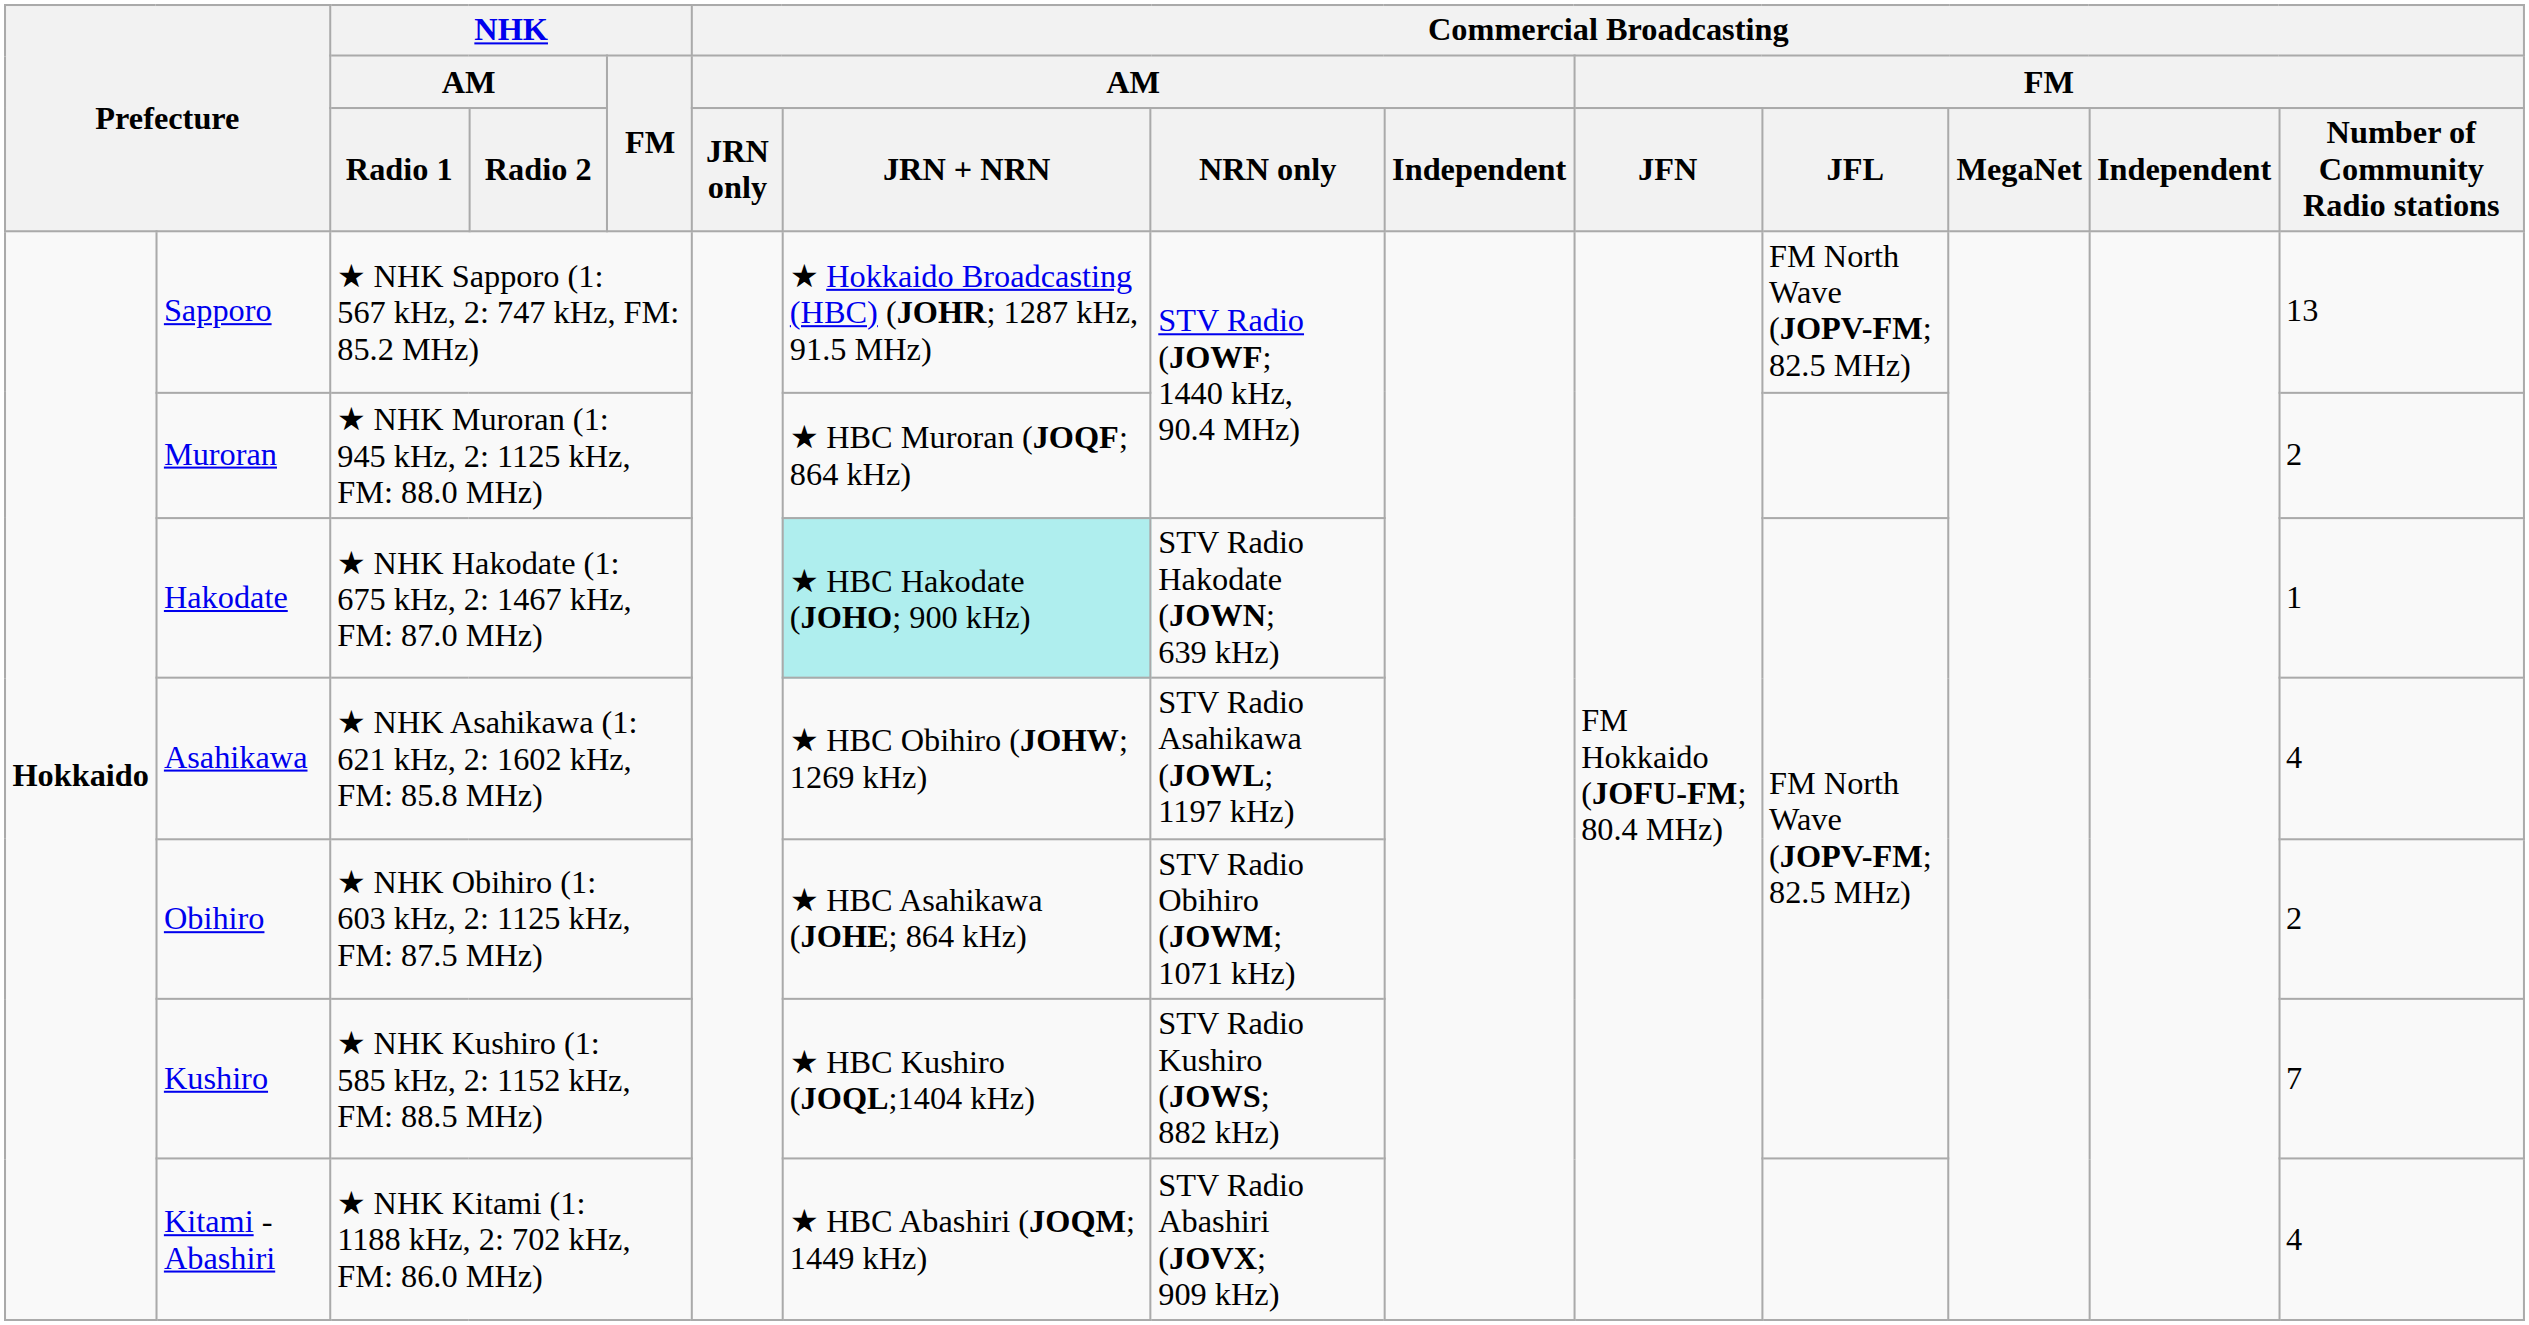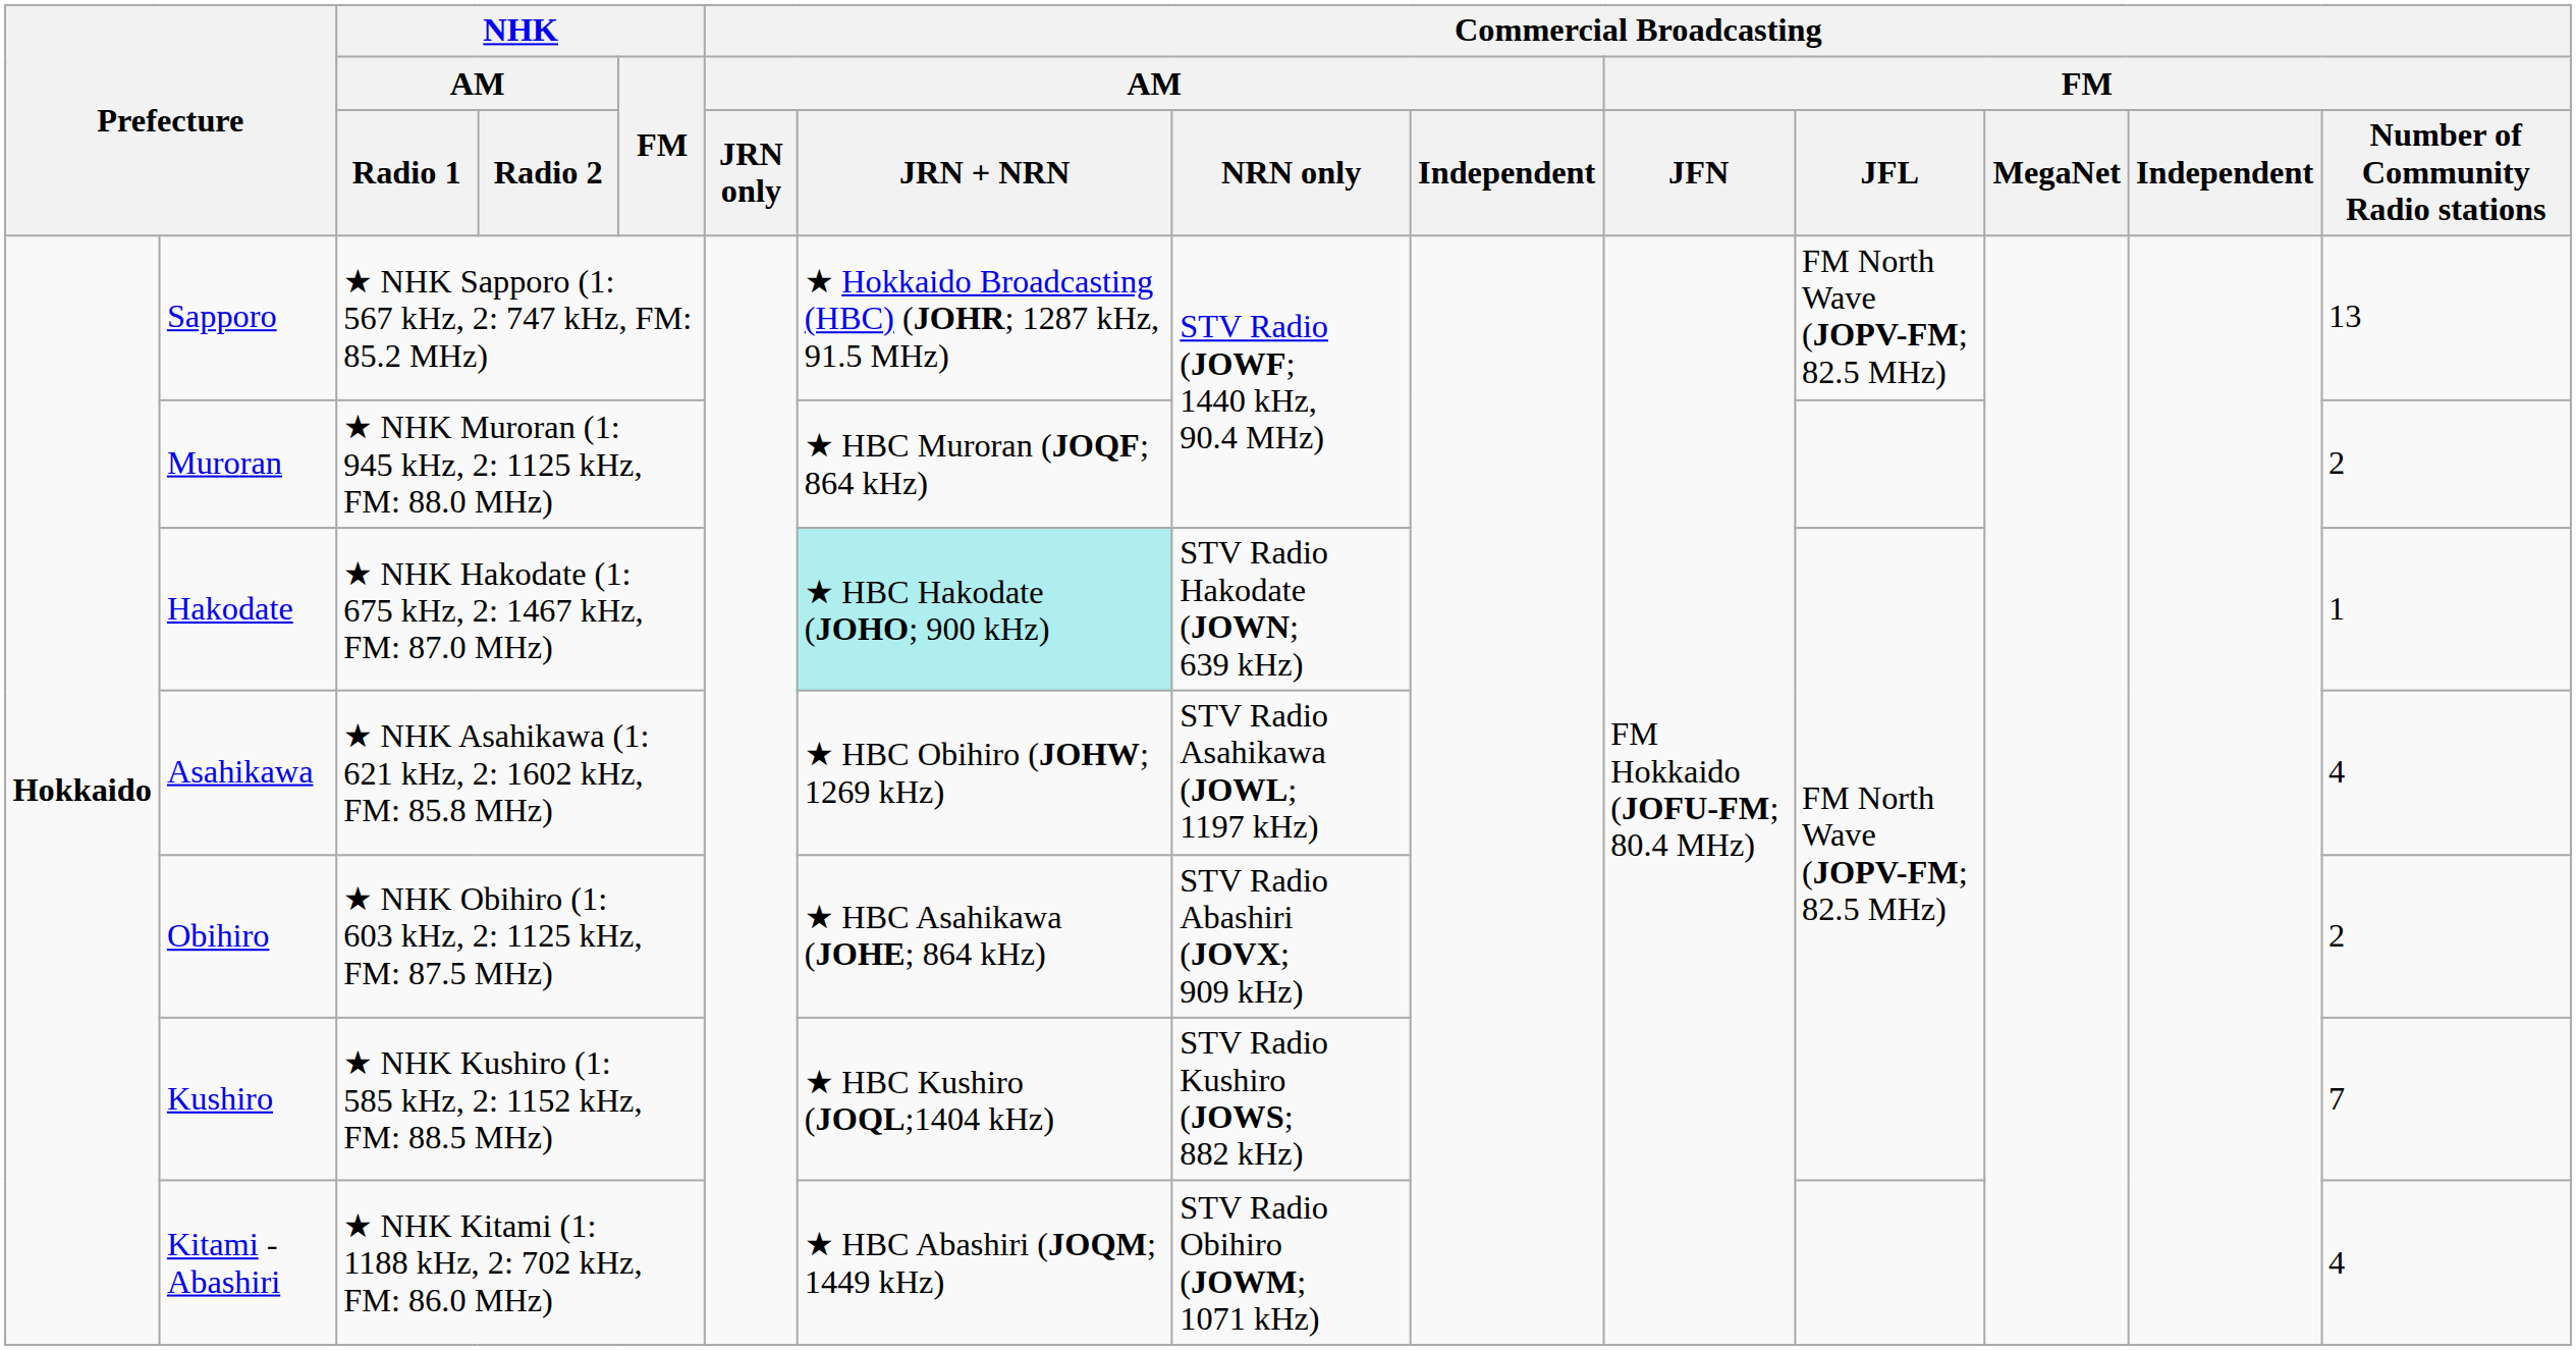Obihiro | Commercial Broadcasting / AM / NRN only: STV Radio Obihiro (JOWM; 1071 kHz) -> STV Radio Abashiri (JOVX; 909 kHz)
Kitami - Abashiri | Commercial Broadcasting / AM / NRN only: STV Radio Abashiri (JOVX; 909 kHz) -> STV Radio Obihiro (JOWM; 1071 kHz)
